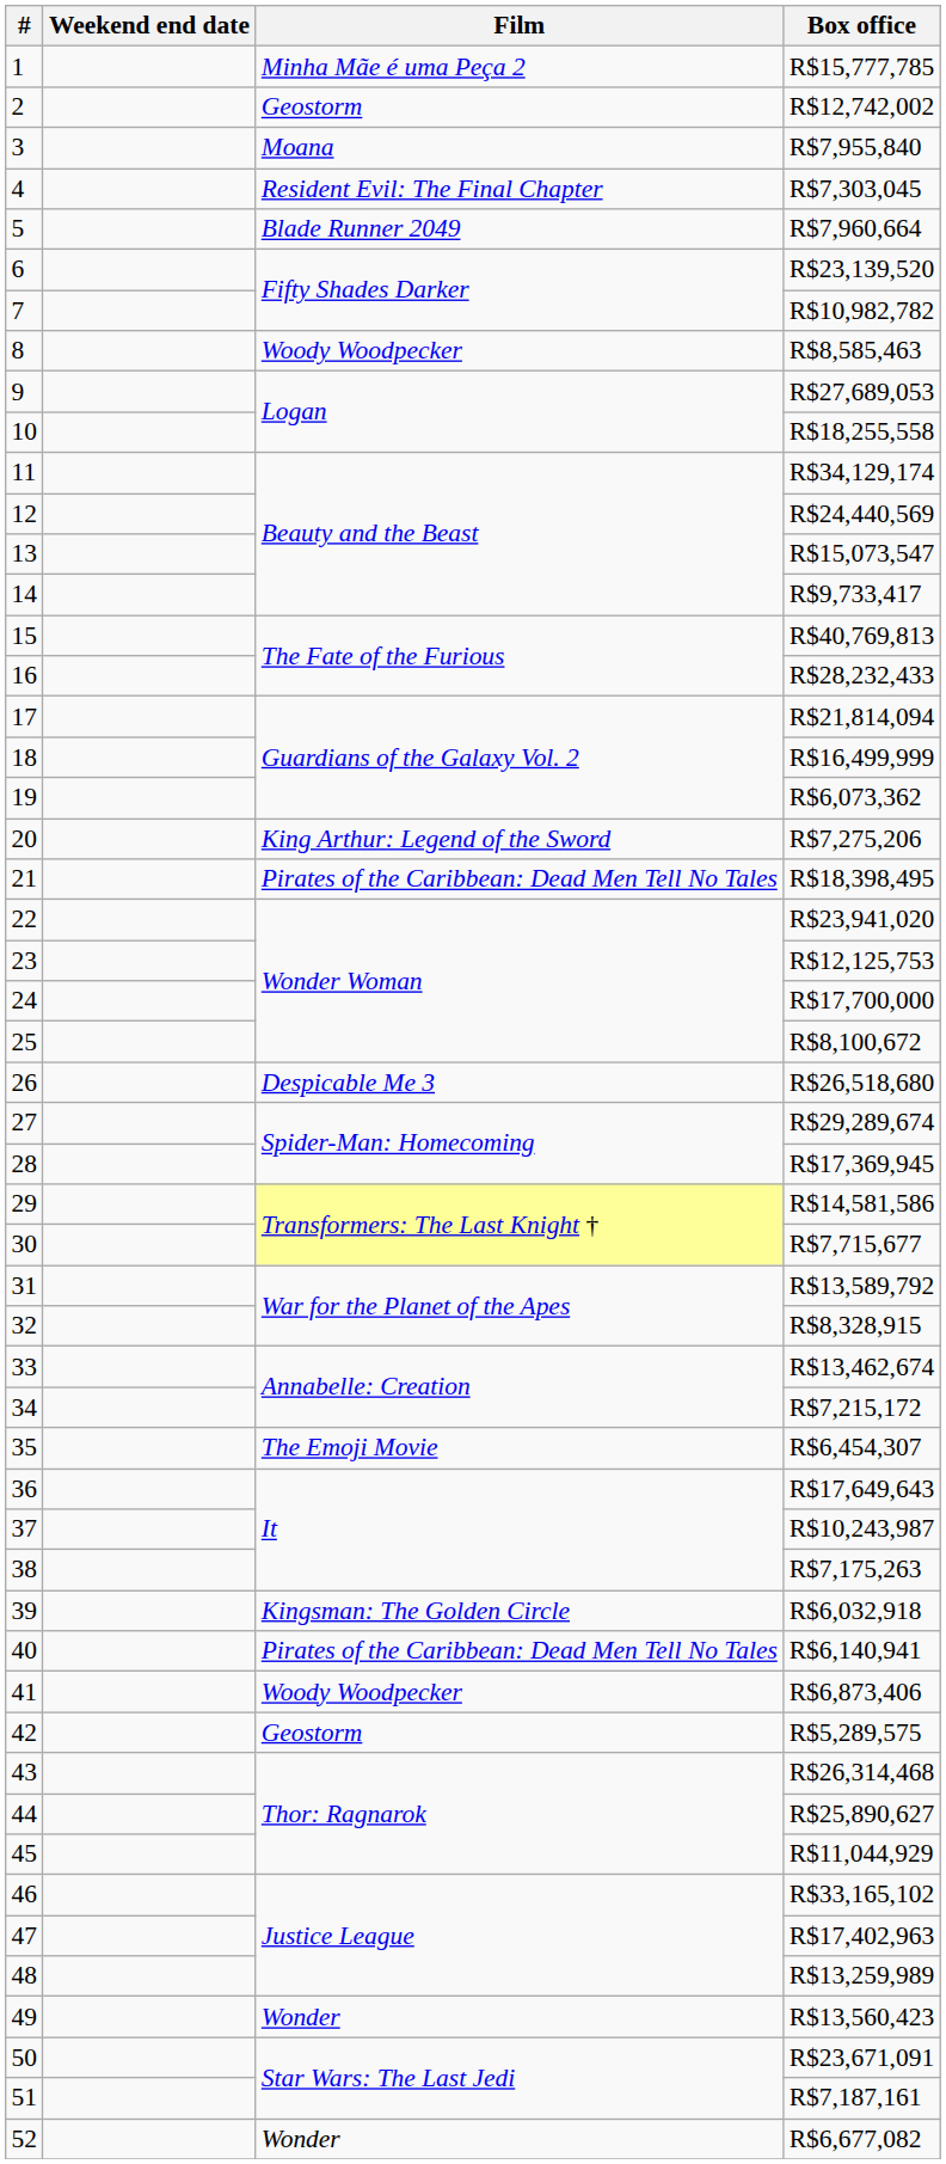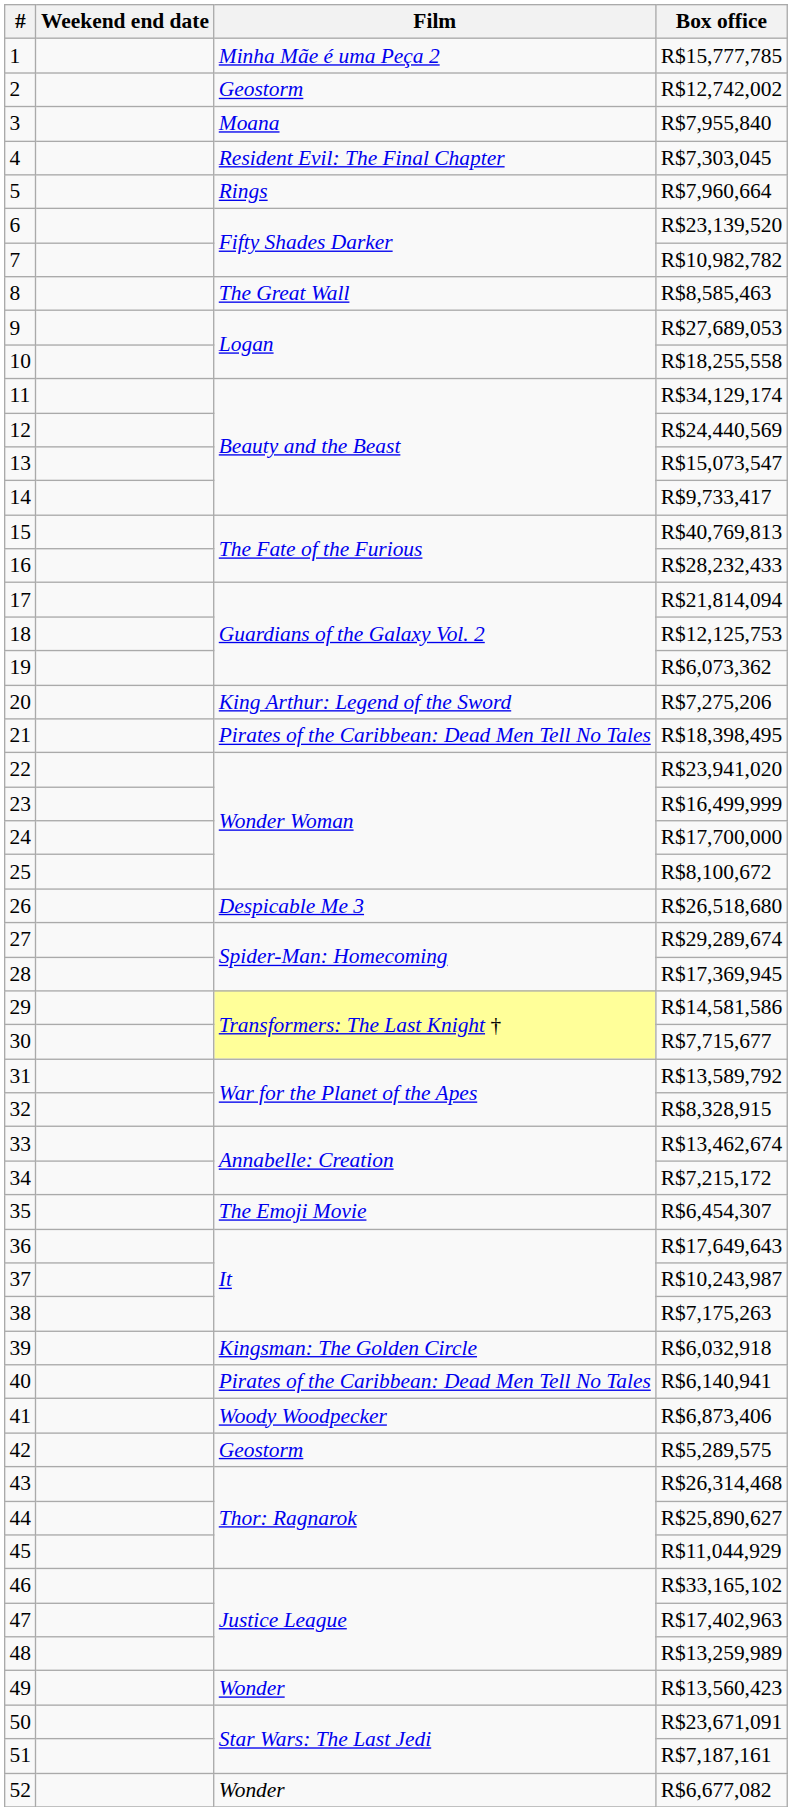5 | Film: Blade Runner 2049 -> Rings
8 | Film: Woody Woodpecker -> The Great Wall
18 | Box office: R$16,499,999 -> R$12,125,753
23 | Box office: R$12,125,753 -> R$16,499,999
